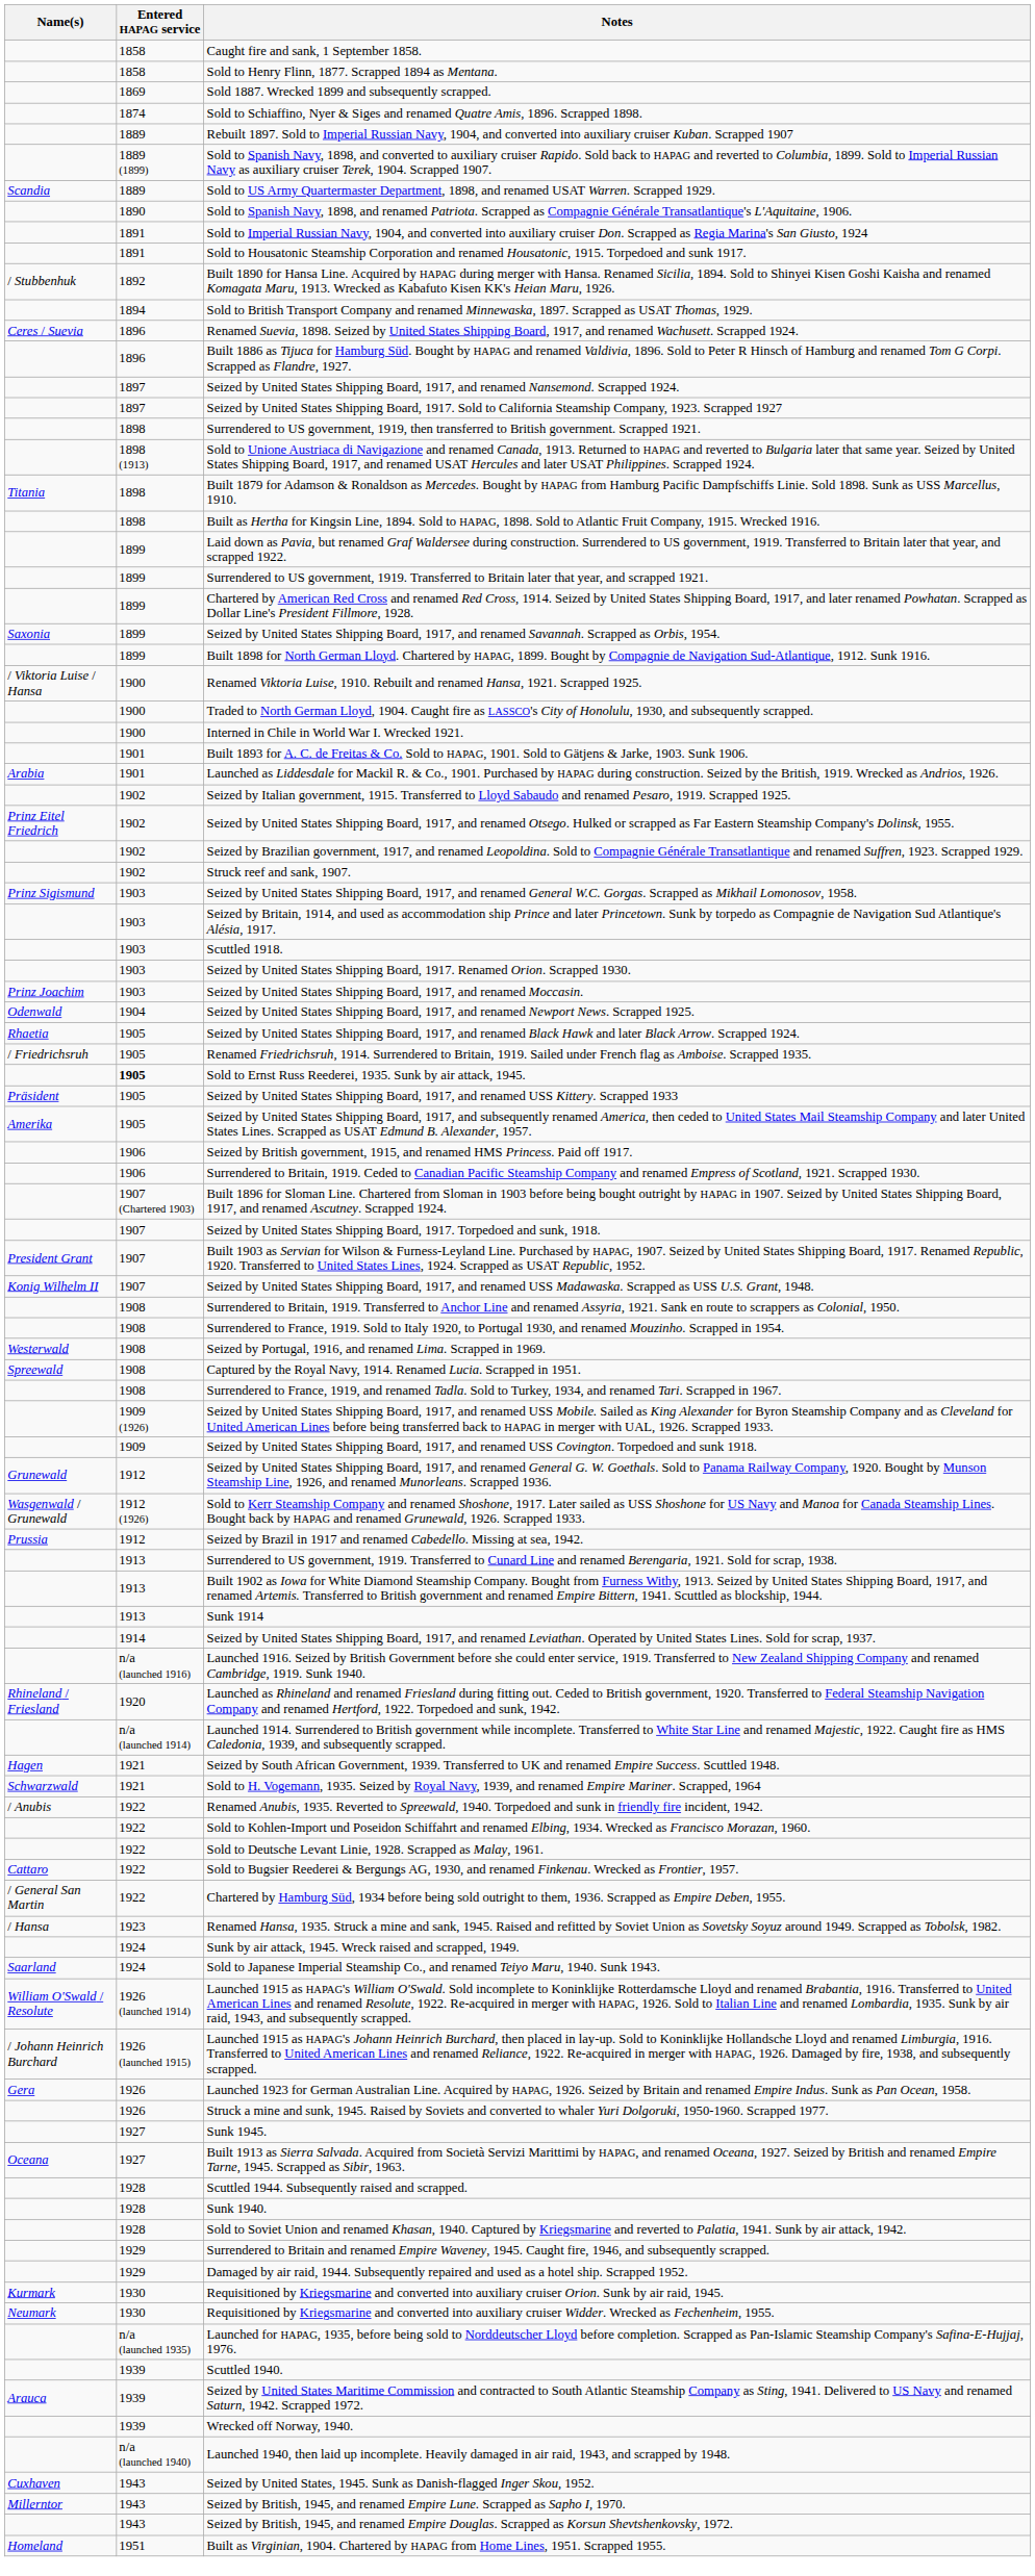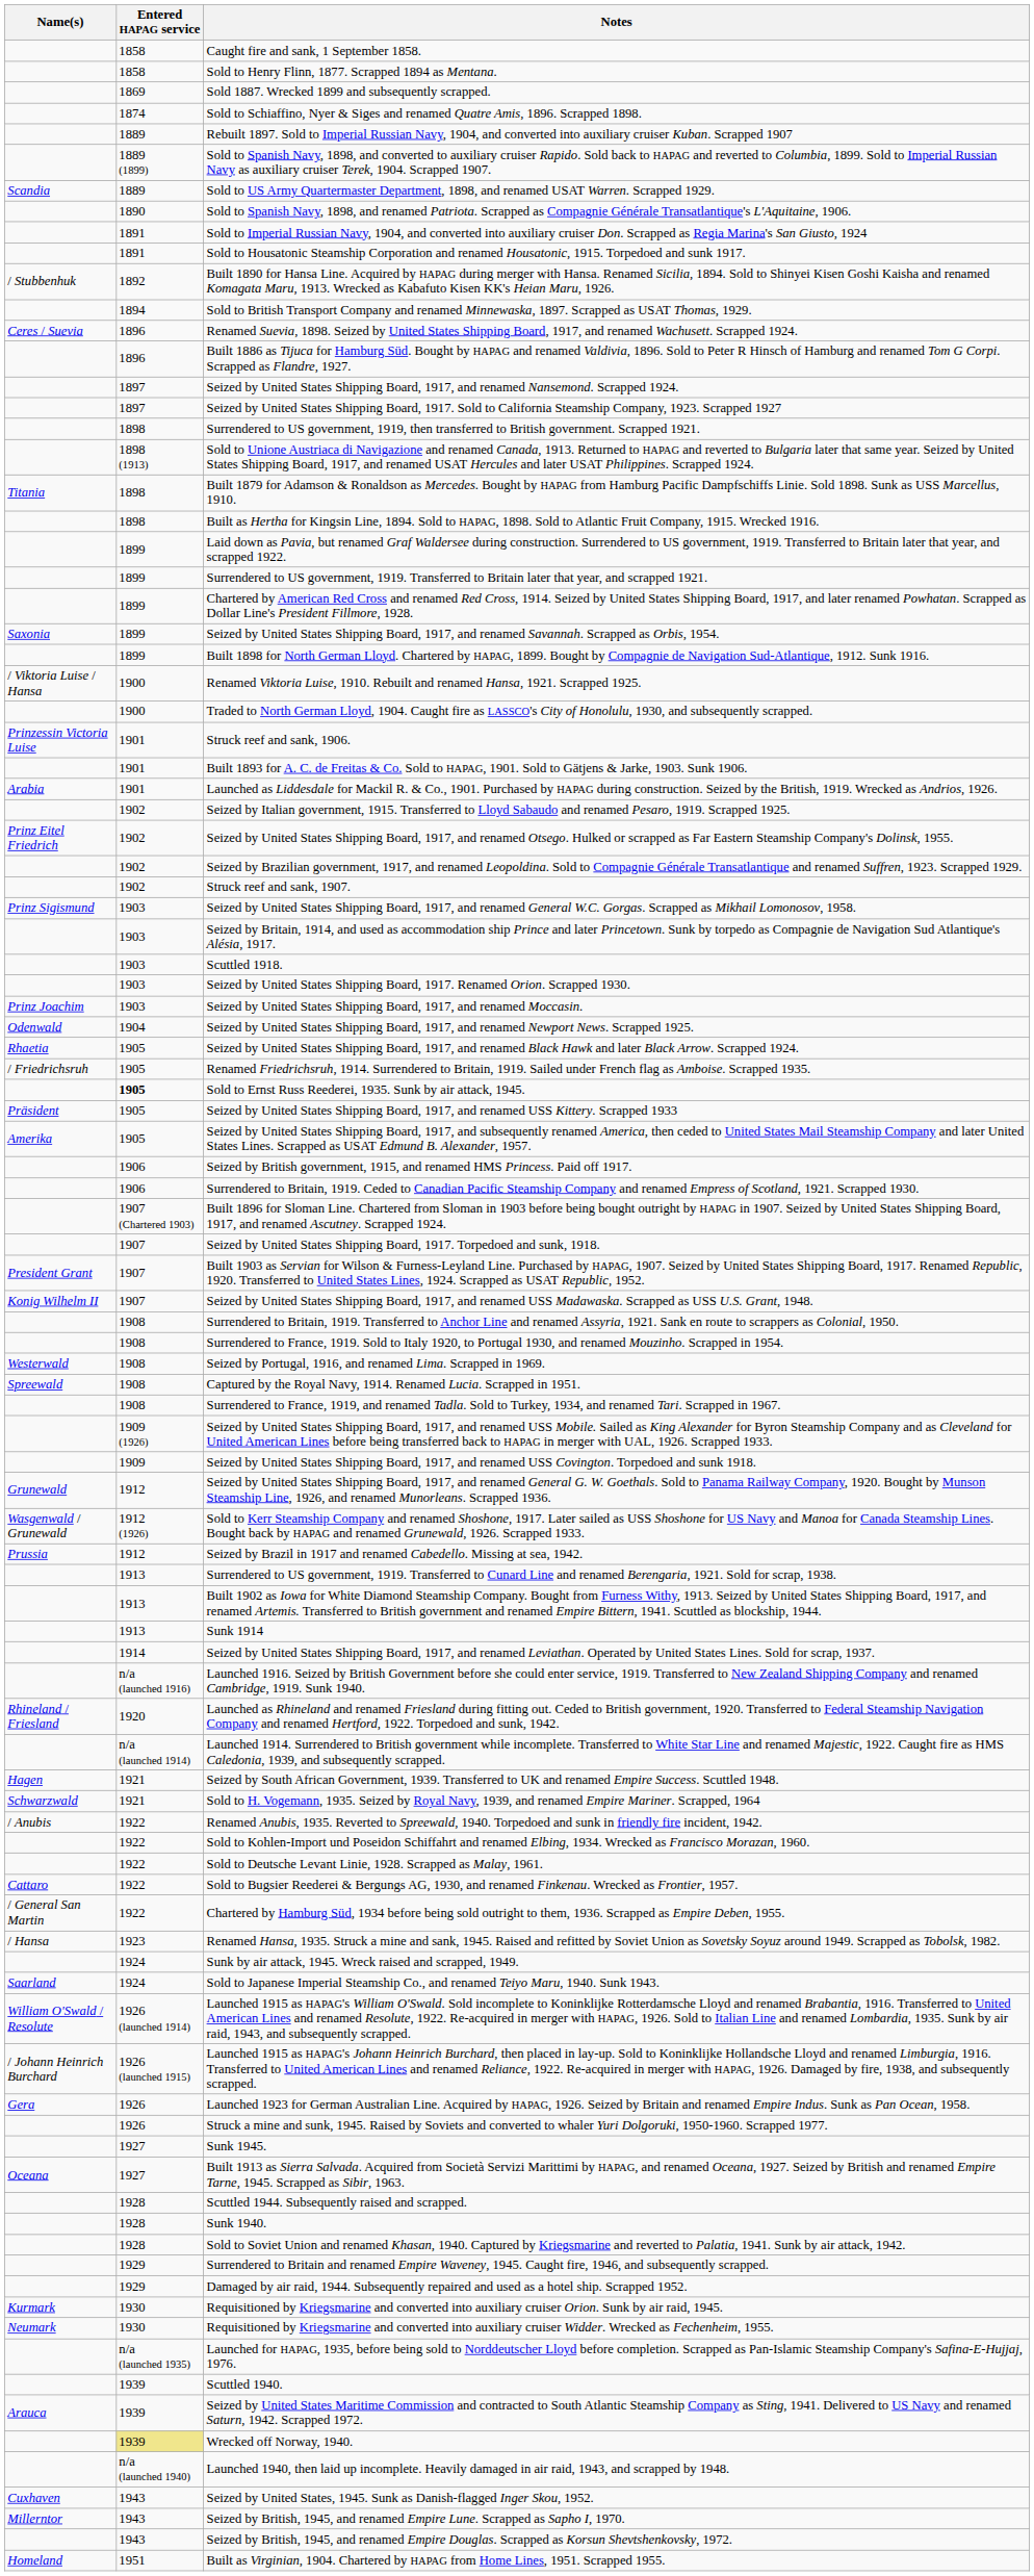- row: 1900 | Interned in Chile in World War I. Wrecked 1921.
+ row: Prinzessin Victoria Luise | 1901 | Struck reef and sank, 1906.
Wrecked off Norway, 1940. | Entered HAPAG service: no background -> khaki background
